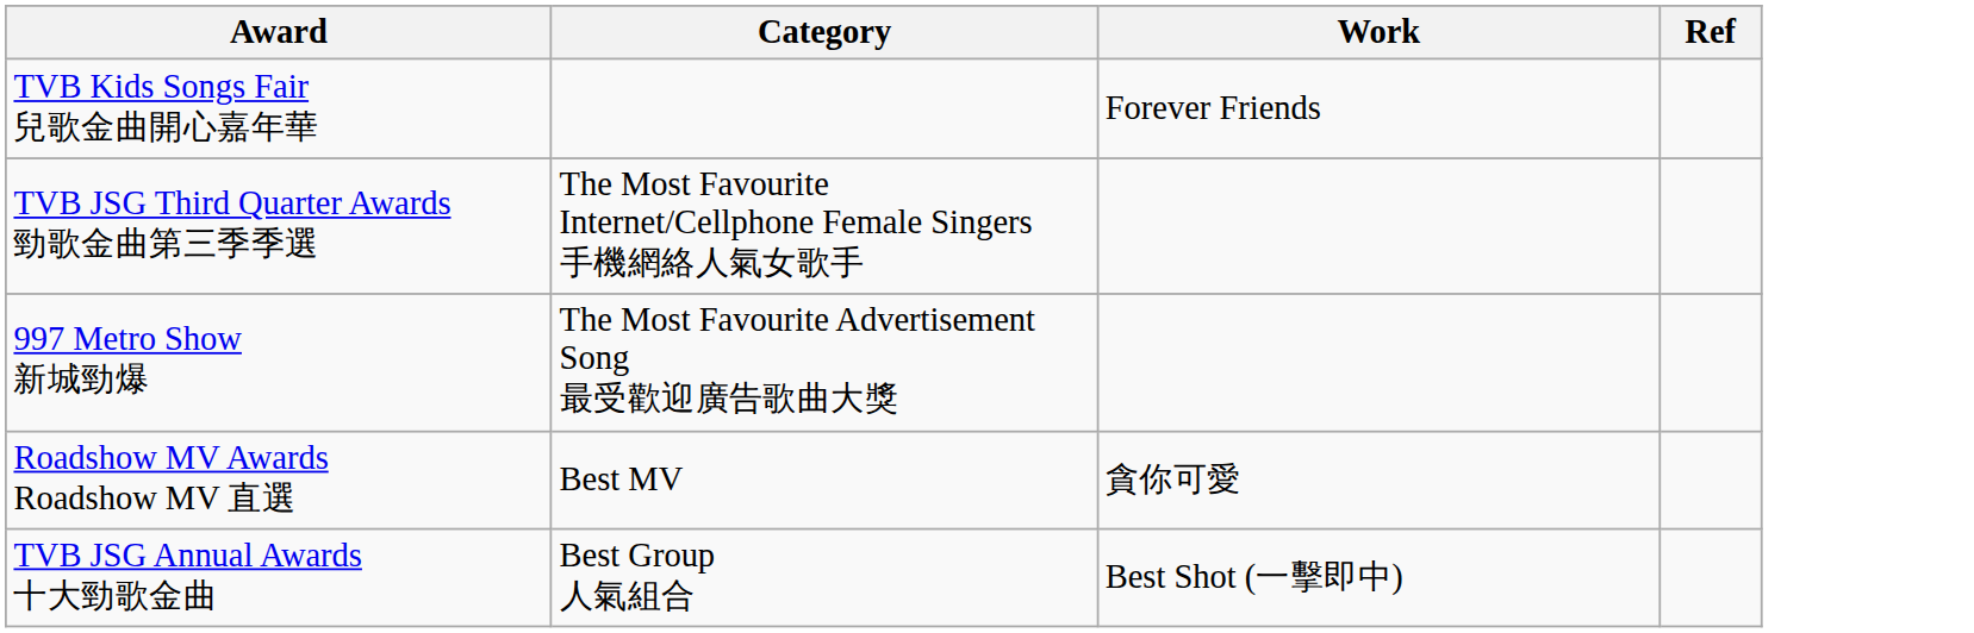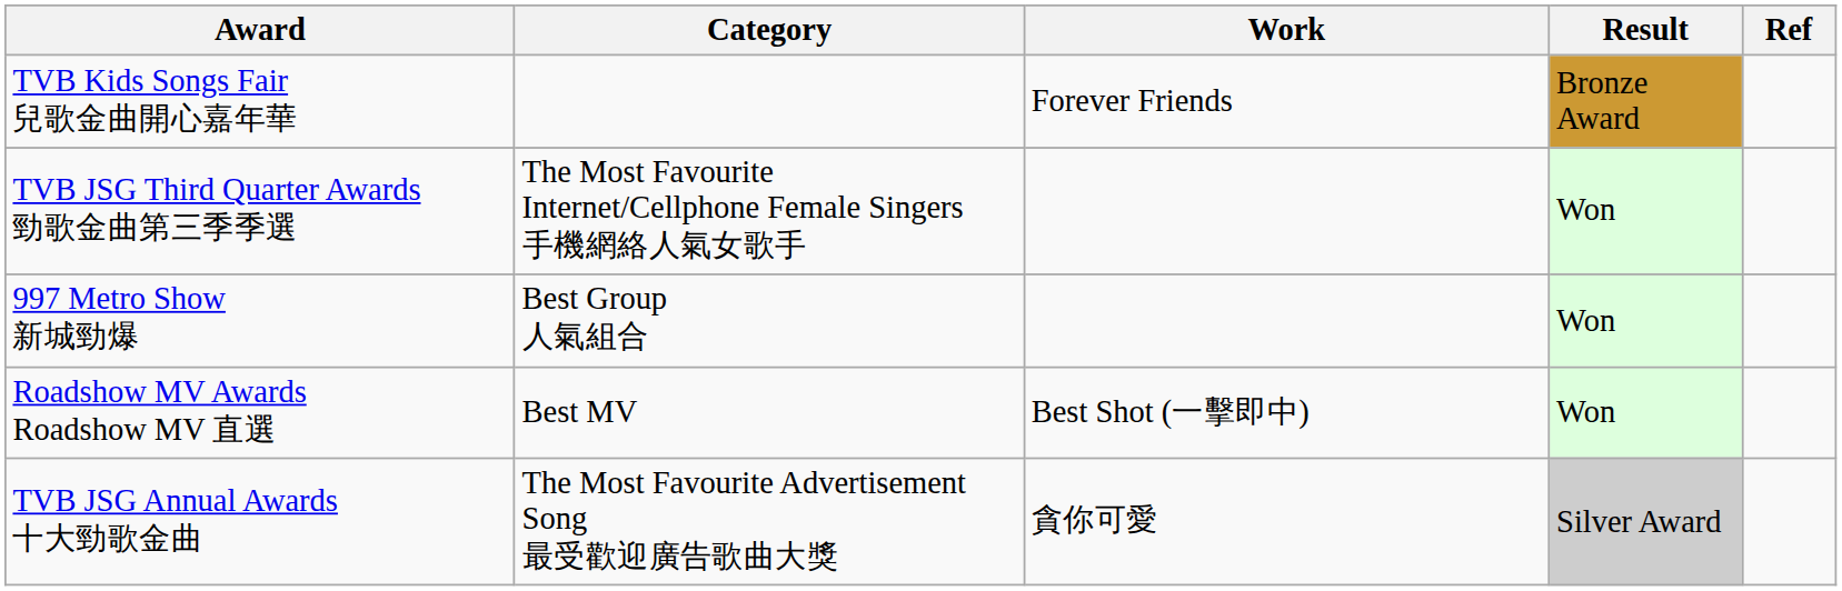+ column: Result | Bronze Award | Won | Won | Won | Silver Award
997 Metro Show 新城勁爆 | Category: The Most Favourite Advertisement Song 最受歡迎廣告歌曲大獎 -> Best Group 人氣組合
Roadshow MV Awards Roadshow MV 直選 | Work: 貪你可愛 -> Best Shot (一擊即中)
TVB JSG Annual Awards 十大勁歌金曲 | Category: Best Group 人氣組合 -> The Most Favourite Advertisement Song 最受歡迎廣告歌曲大獎
TVB JSG Annual Awards 十大勁歌金曲 | Work: Best Shot (一擊即中) -> 貪你可愛
